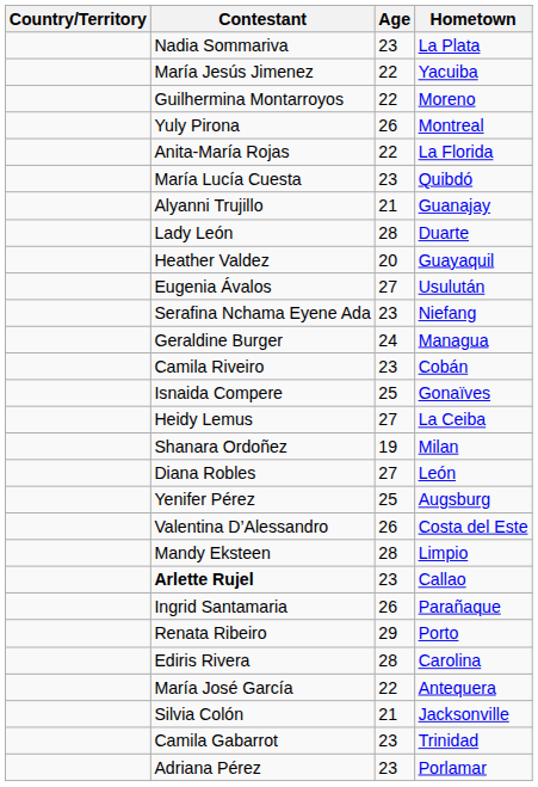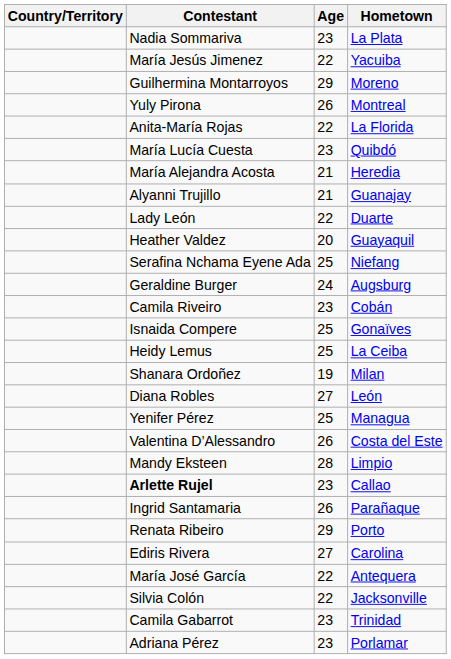Guilhermina Montarroyos | Age: 22 -> 29
+ row: María Alejandra Acosta | 21 | Heredia
Lady León | Age: 28 -> 22
- row: Eugenia Ávalos | 27 | Usulután
Serafina Nchama Eyene Ada | Age: 23 -> 25
Geraldine Burger | Hometown: Managua -> Augsburg
Heidy Lemus | Age: 27 -> 25
Yenifer Pérez | Hometown: Augsburg -> Managua
Ediris Rivera | Age: 28 -> 27
Silvia Colón | Age: 21 -> 22
